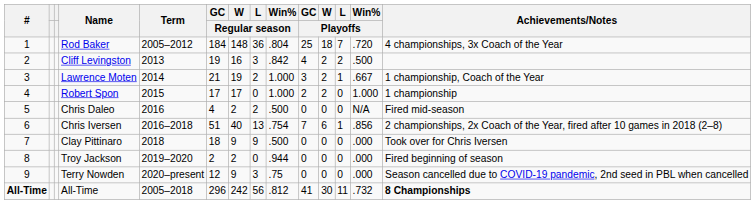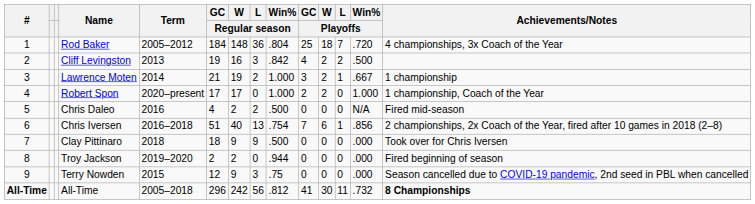Lawrence Moten | Achievements/Notes: 1 championship, Coach of the Year -> 1 championship
Robert Spon | Term: 2015 -> 2020–present
Robert Spon | Achievements/Notes: 1 championship -> 1 championship, Coach of the Year
Terry Nowden | Term: 2020–present -> 2015
